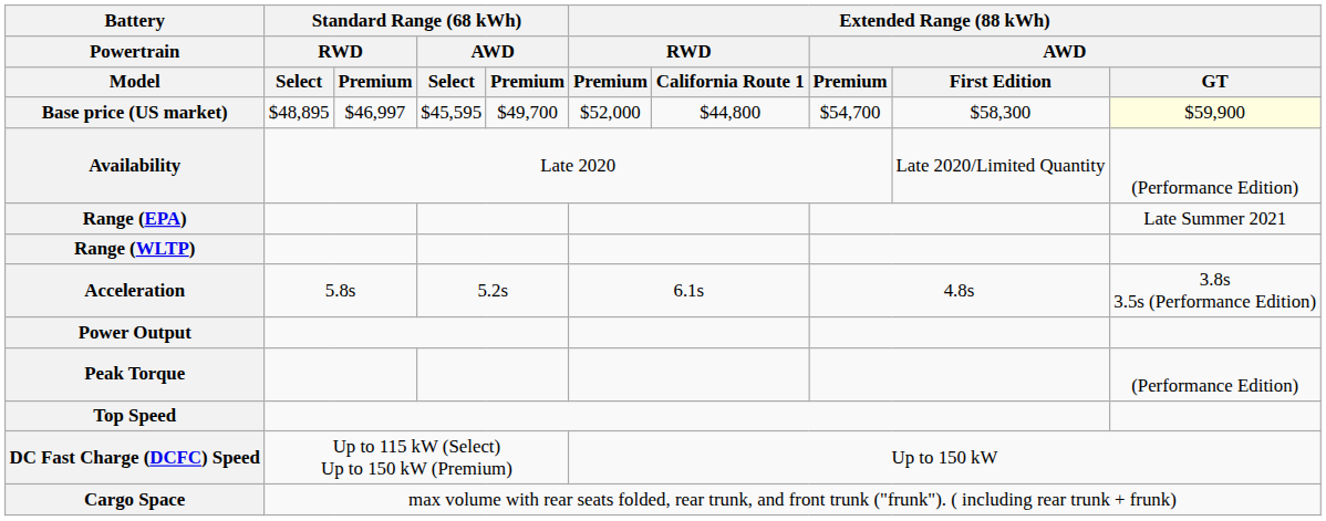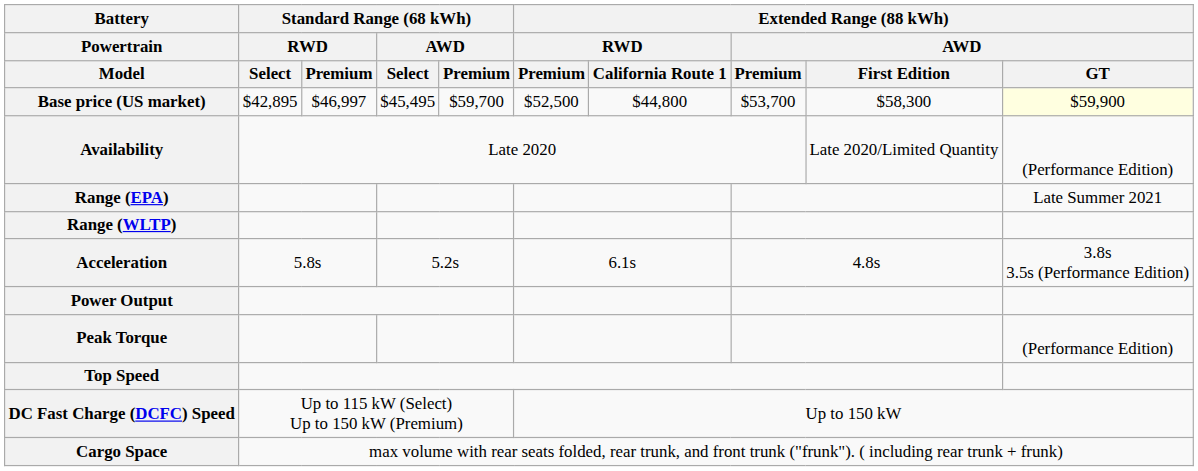Base price (US market) | Standard Range (68 kWh) / RWD / Select: $48,895 -> $42,895
Base price (US market) | Standard Range (68 kWh) / AWD / Select: $45,595 -> $45,495
Base price (US market) | Standard Range (68 kWh) / AWD / Premium: $49,700 -> $59,700
Base price (US market) | Extended Range (88 kWh) / RWD / Premium: $52,000 -> $52,500
Base price (US market) | Extended Range (88 kWh) / AWD / Premium: $54,700 -> $53,700
